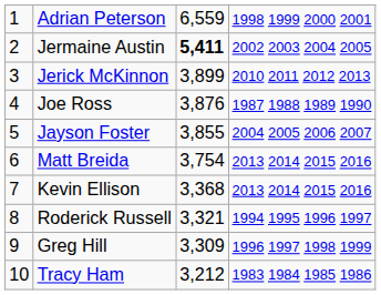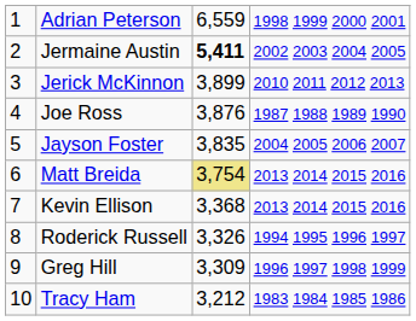Jayson Foster | column 3: 3,855 -> 3,835
Matt Breida | column 3: no background -> khaki background
Roderick Russell | column 3: 3,321 -> 3,326
